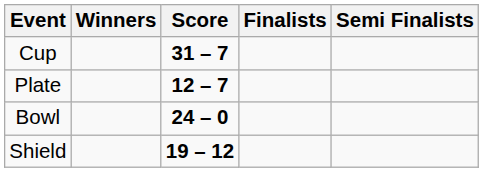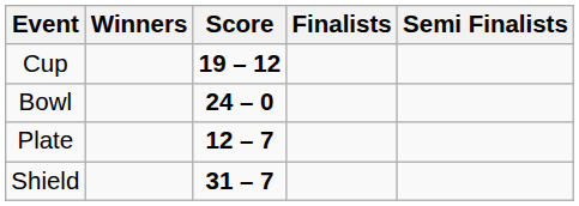Cup | Score: 31 – 7 -> 19 – 12
rows swapped: Plate <-> Bowl
Shield | Score: 19 – 12 -> 31 – 7
